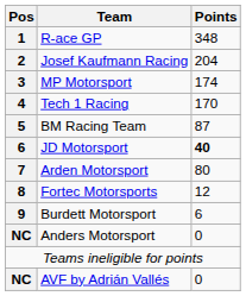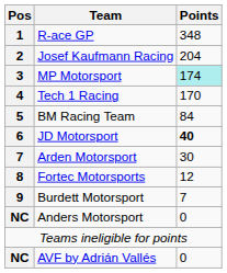MP Motorsport | Points: no background -> paleturquoise background
BM Racing Team | Points: 87 -> 84
Arden Motorsport | Points: 80 -> 30
Burdett Motorsport | Points: 6 -> 7
